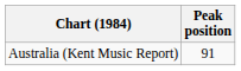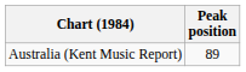Australia (Kent Music Report) | Peak position: 91 -> 89
